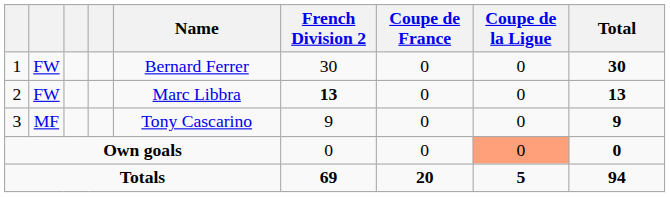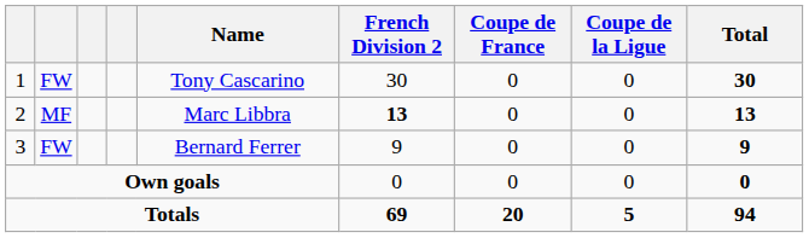1 | Name: Bernard Ferrer -> Tony Cascarino
2 | column 2: FW -> MF
3 | column 2: MF -> FW
3 | Name: Tony Cascarino -> Bernard Ferrer
Own goals | Coupe de la Ligue: lightsalmon background -> no background
